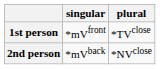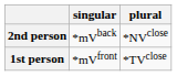rows swapped: 1st person <-> 2nd person
